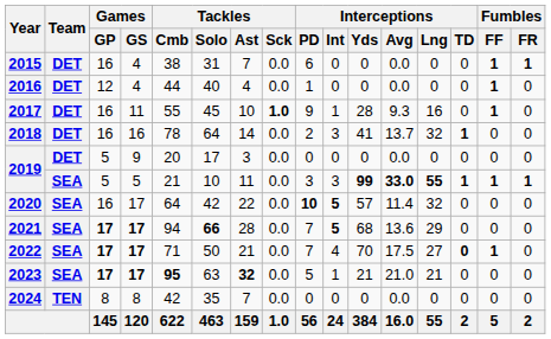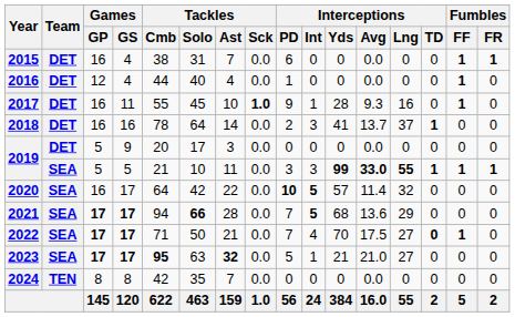2018 | Interceptions / Lng: 32 -> 37
2023 | Interceptions / Lng: 21 -> 27
